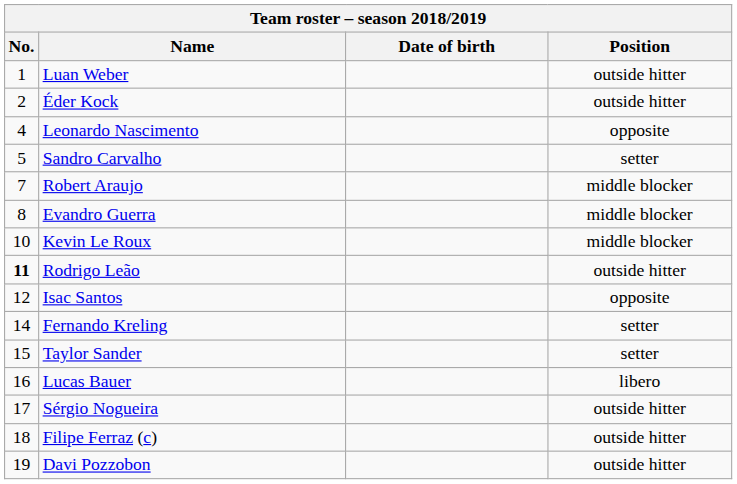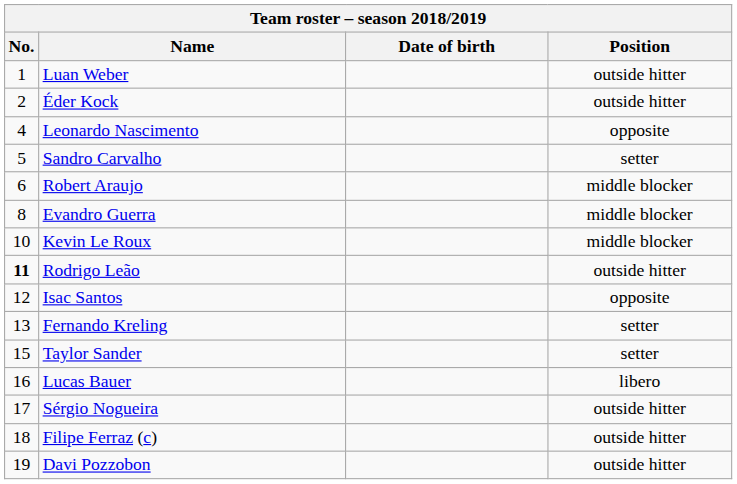Robert Araujo | No.: 7 -> 6
Fernando Kreling | No.: 14 -> 13
